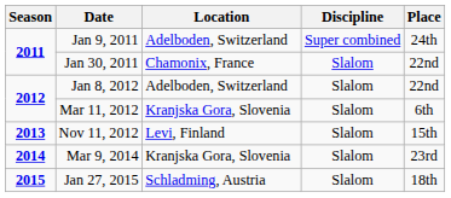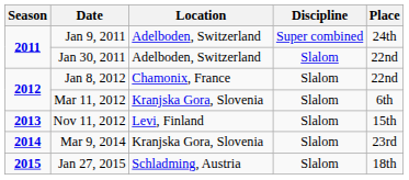Jan 30, 2011 | Location: Chamonix, France -> Adelboden, Switzerland
Jan 8, 2012 | Location: Adelboden, Switzerland -> Chamonix, France
